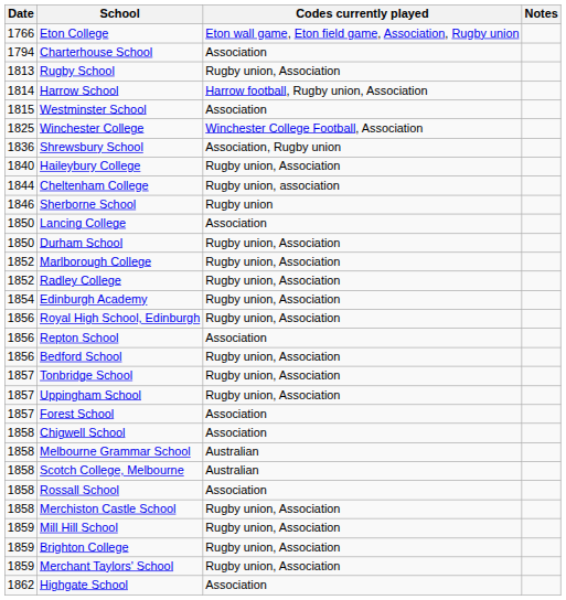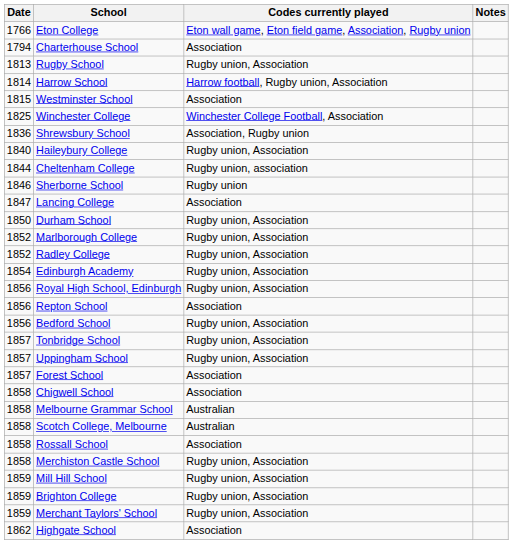Lancing College | Date: 1850 -> 1847
